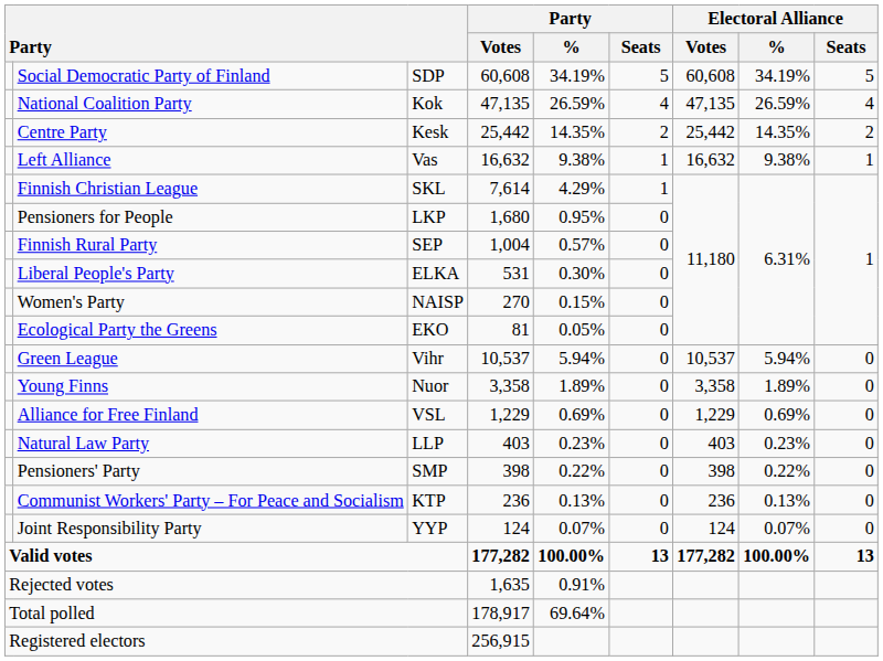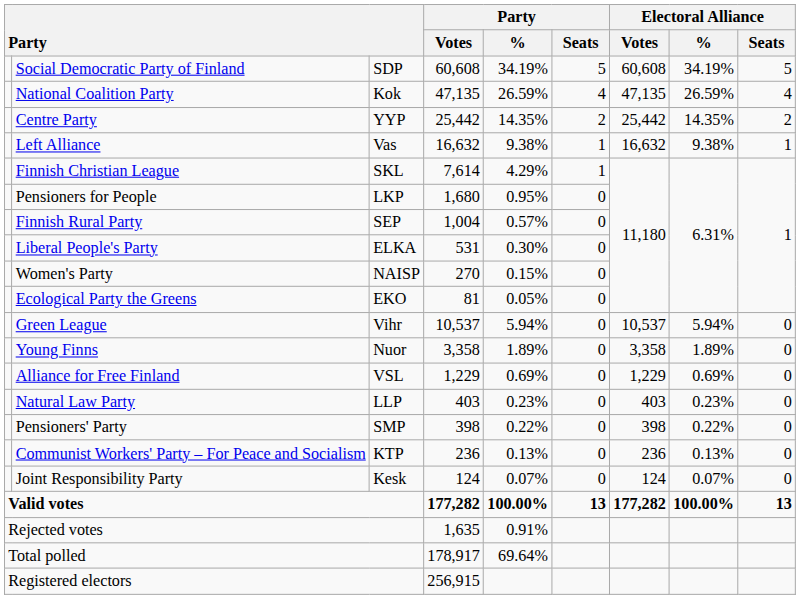Centre Party | column 3: Kesk -> YYP
Joint Responsibility Party | column 3: YYP -> Kesk
